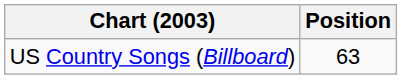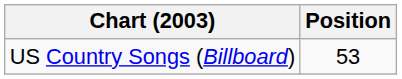US Country Songs (Billboard) | Position: 63 -> 53
